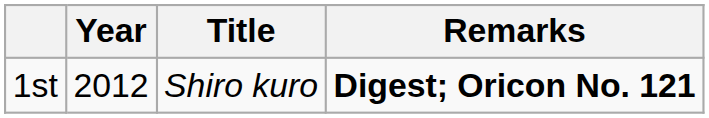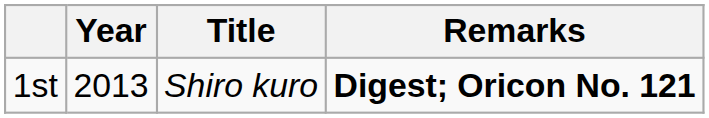1st | Year: 2012 -> 2013
